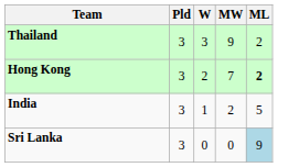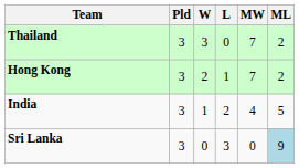+ column: L | 0 | 1 | 2 | 3
Thailand | MW: 9 -> 7
Hong Kong | ML: bold -> normal
India | MW: 2 -> 4
